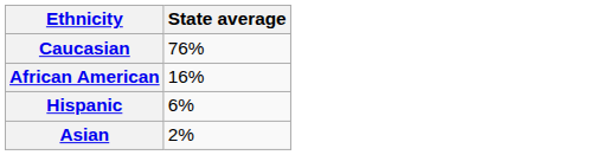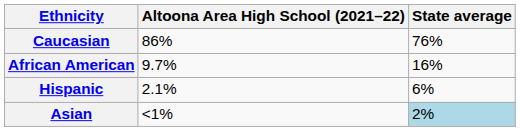+ column: Altoona Area High School (2021–22) | 86% | 9.7% | 2.1% | <1%
Asian | State average: no background -> lightblue background
